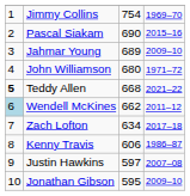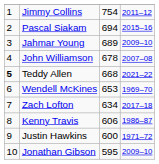Jimmy Collins | column 4: 1969–70 -> 2011–12
Pascal Siakam | column 3: 690 -> 694
John Williamson | column 3: 680 -> 678
John Williamson | column 4: 1971–72 -> 2007–08
Wendell McKines | column 1: lightblue background -> no background
Wendell McKines | column 3: 662 -> 653
Wendell McKines | column 4: 2011–12 -> 1969–70
Justin Hawkins | column 3: 597 -> 600
Justin Hawkins | column 4: 2007–08 -> 1971–72
